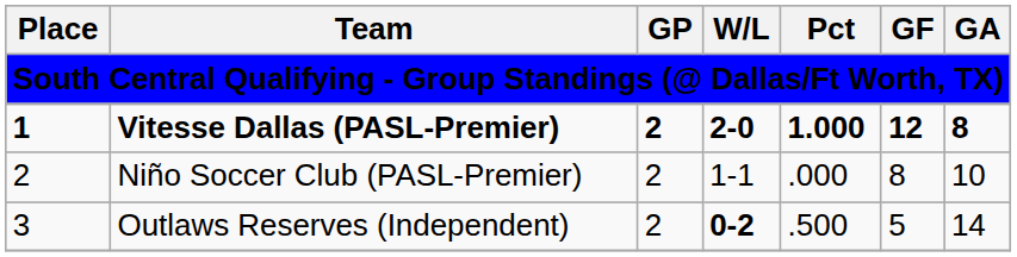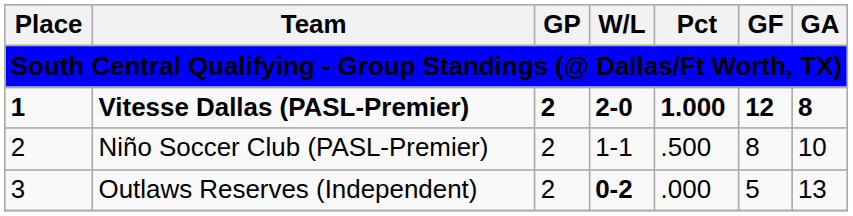Niño Soccer Club (PASL-Premier) | Pct: .000 -> .500
Outlaws Reserves (Independent) | Pct: .500 -> .000
Outlaws Reserves (Independent) | GA: 14 -> 13
